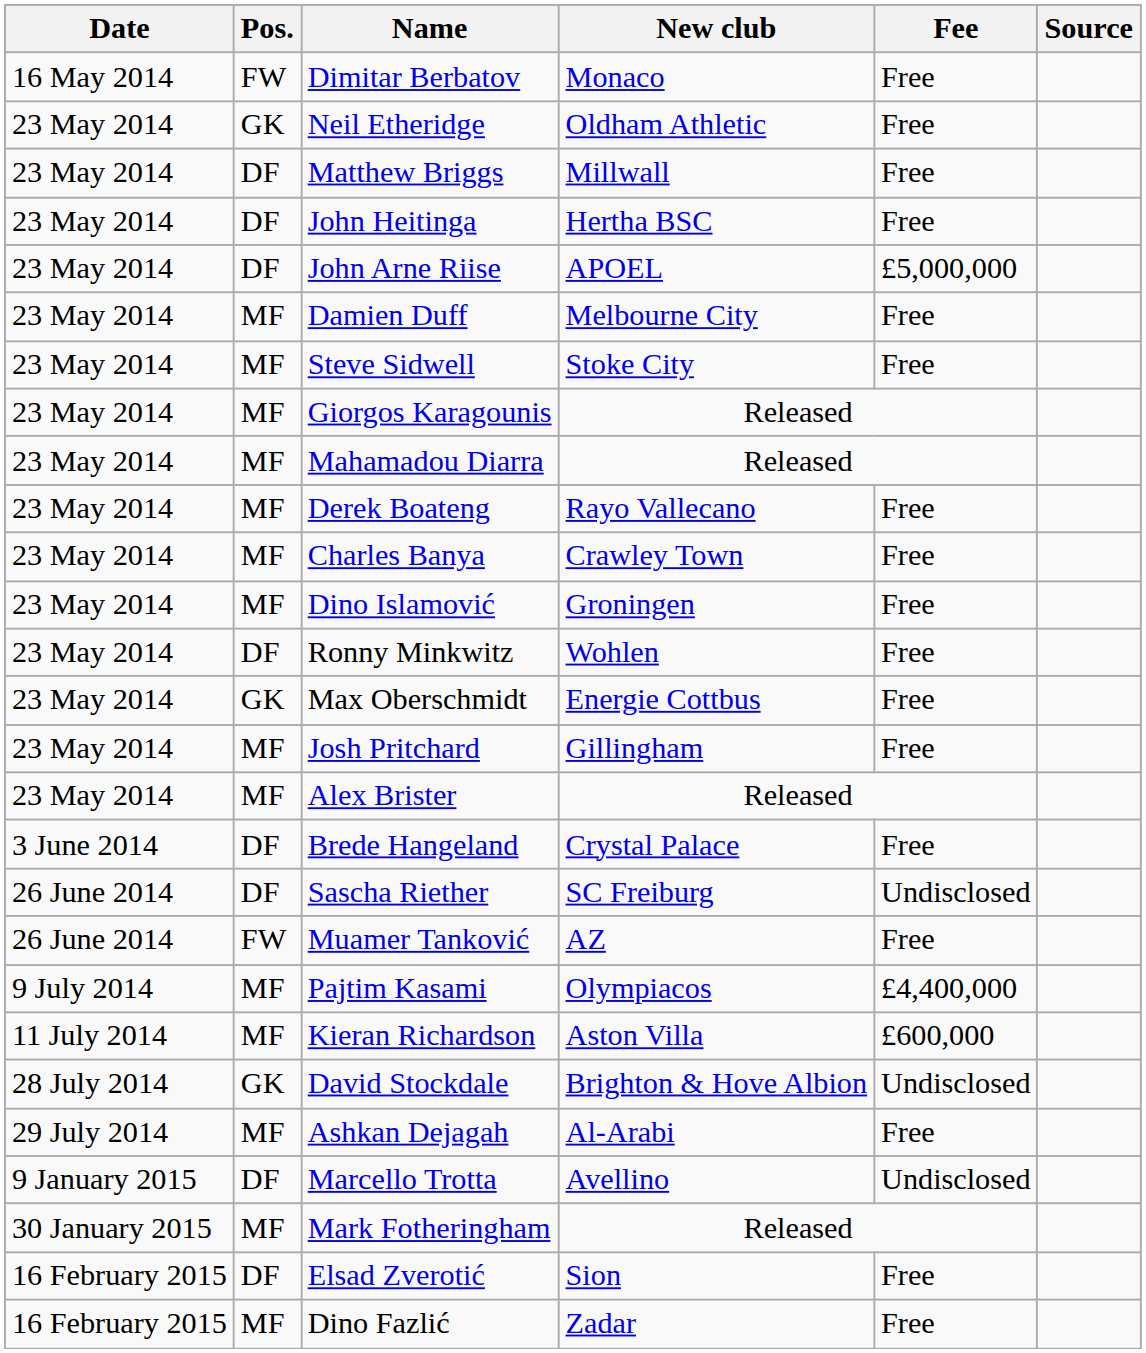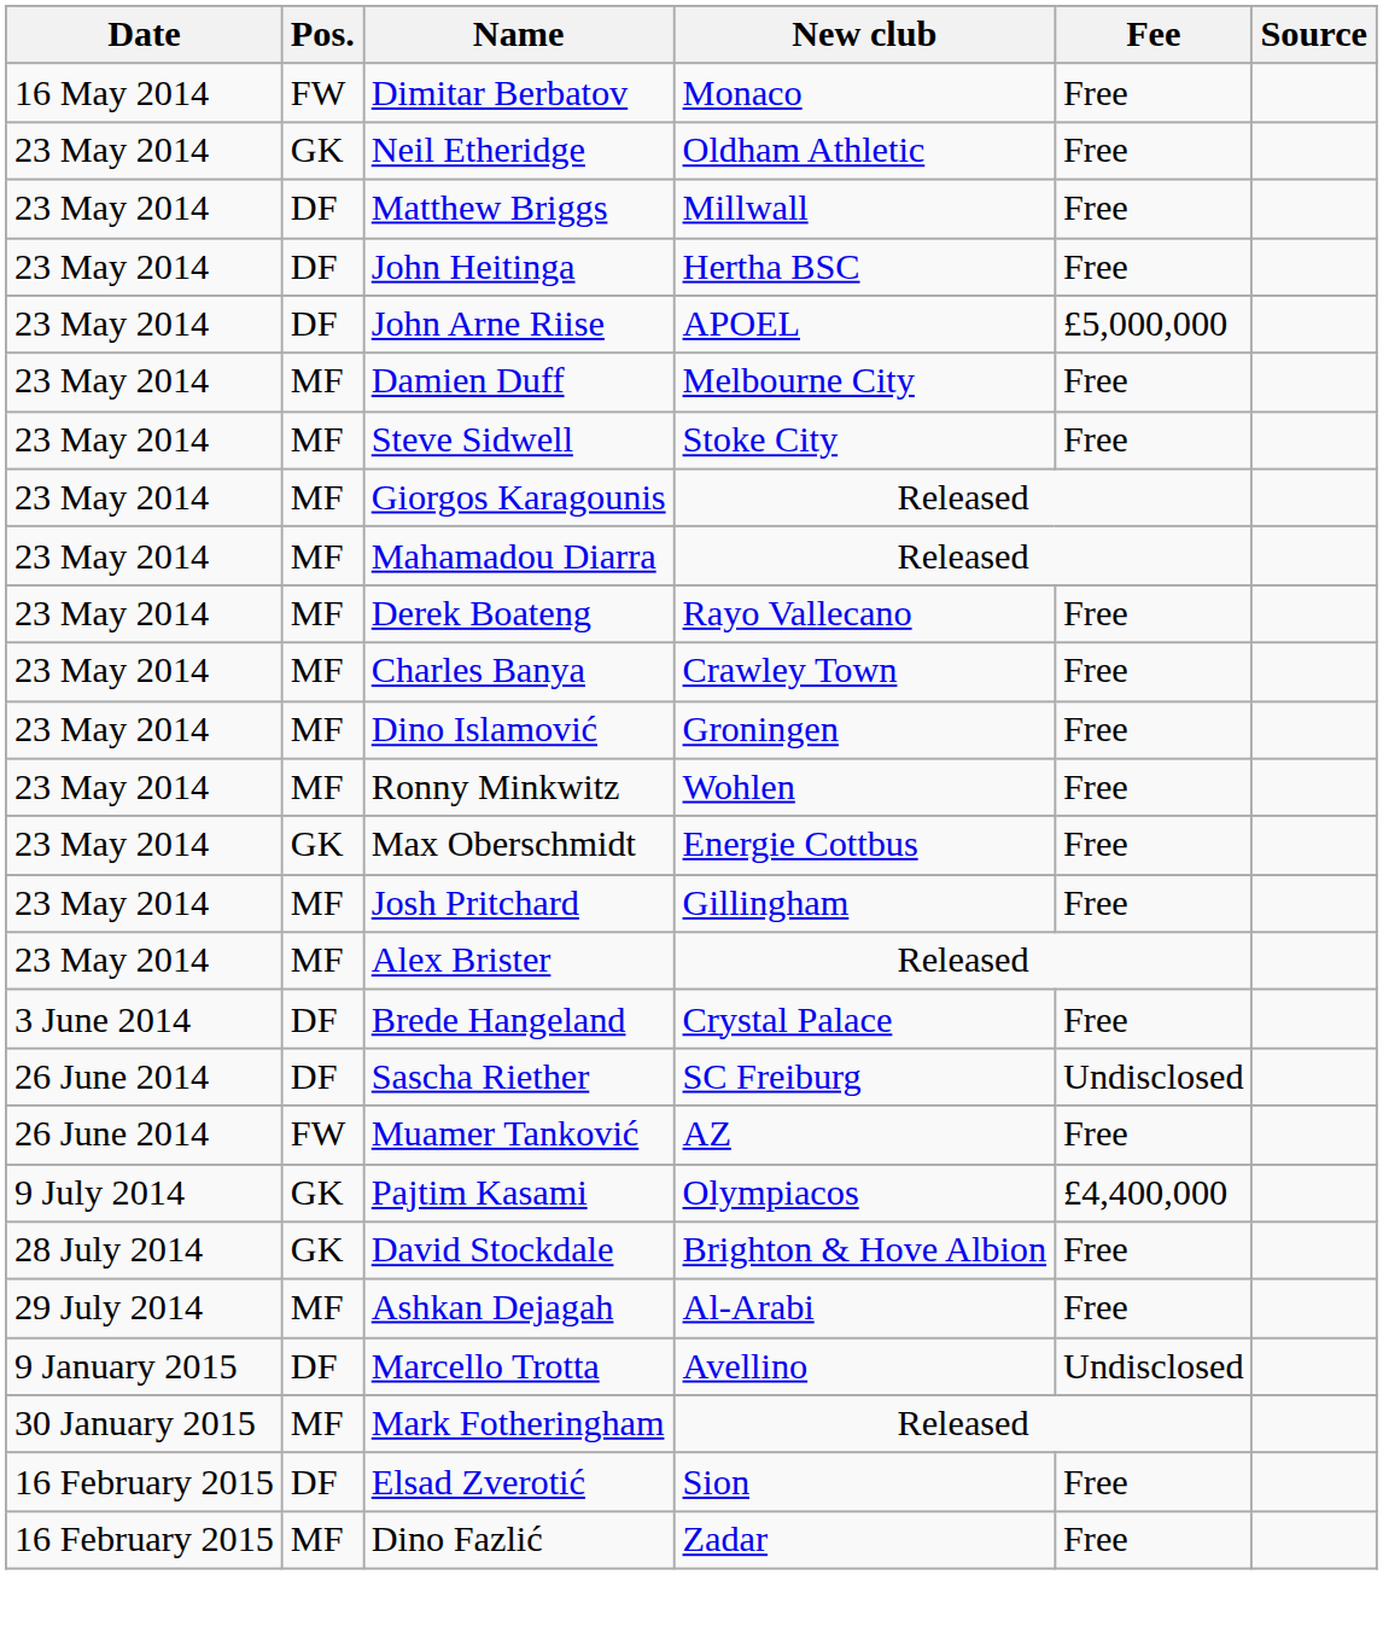Ronny Minkwitz | Pos.: DF -> MF
Pajtim Kasami | Pos.: MF -> GK
- row: 11 July 2014 | MF | Kieran Richardson | Aston Villa | £600,000
David Stockdale | Fee: Undisclosed -> Free
